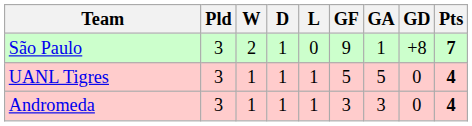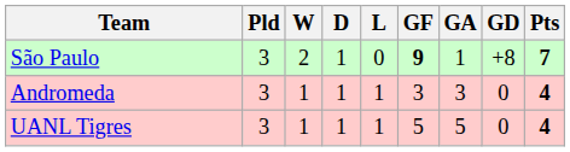São Paulo | GF: normal -> bold
rows swapped: UANL Tigres <-> Andromeda
